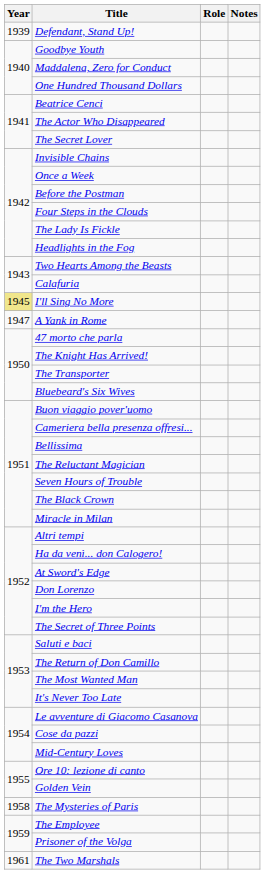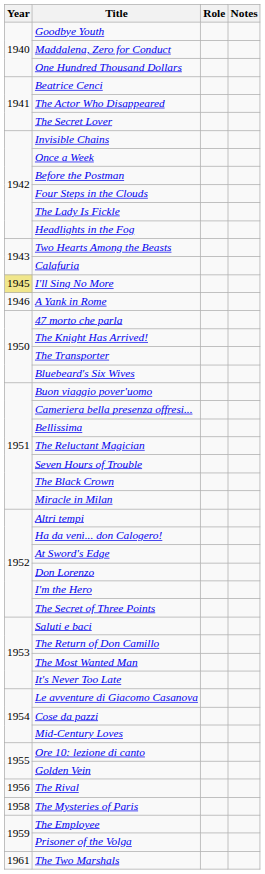- row: 1939 | Defendant, Stand Up!
A Yank in Rome | Year: 1947 -> 1946
+ row: 1956 | The Rival
